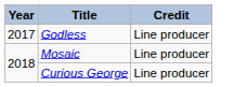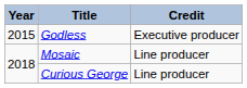Godless | Year: 2017 -> 2015
Godless | Credit: Line producer -> Executive producer
